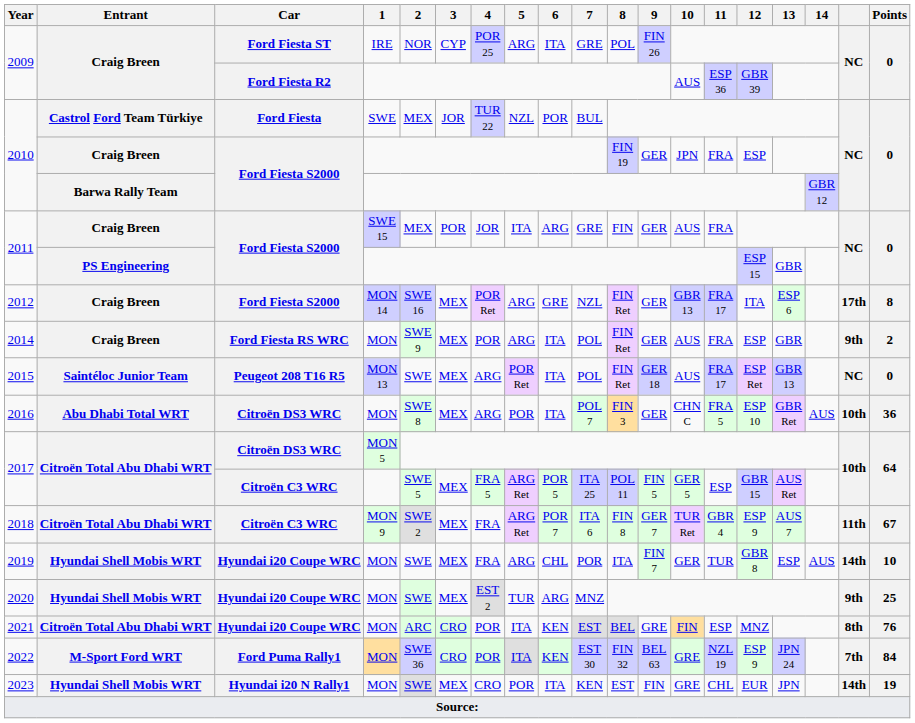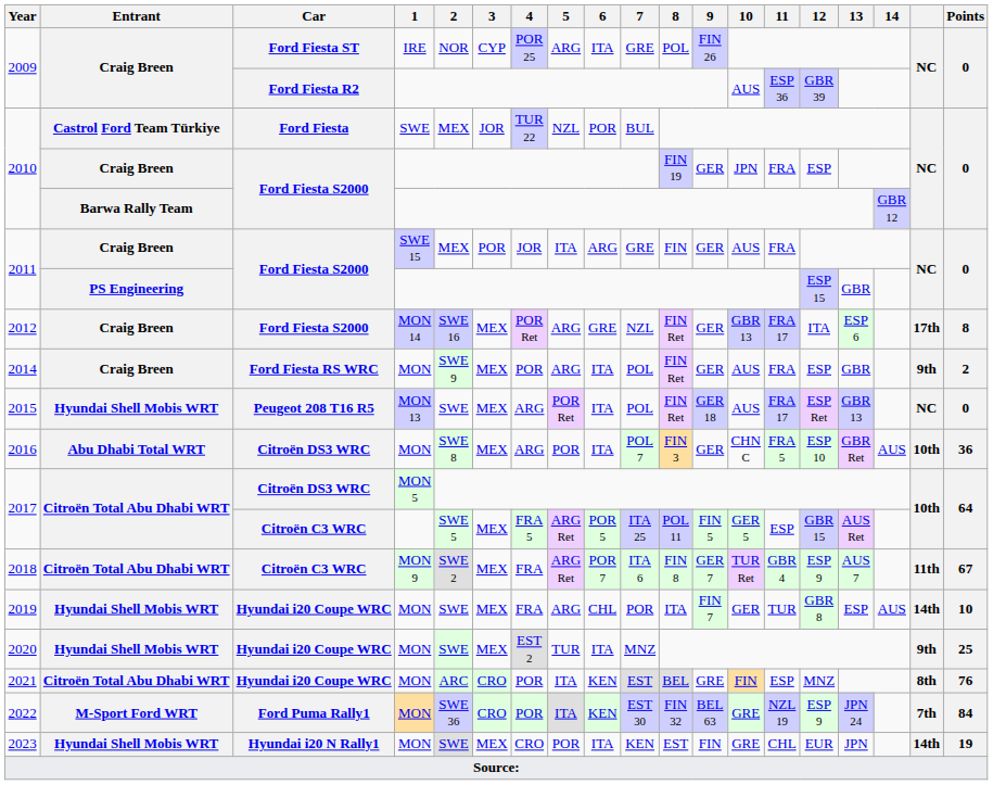2015 | Entrant: Saintéloc Junior Team -> Hyundai Shell Mobis WRT
2020 | 6: ARG -> ITA
